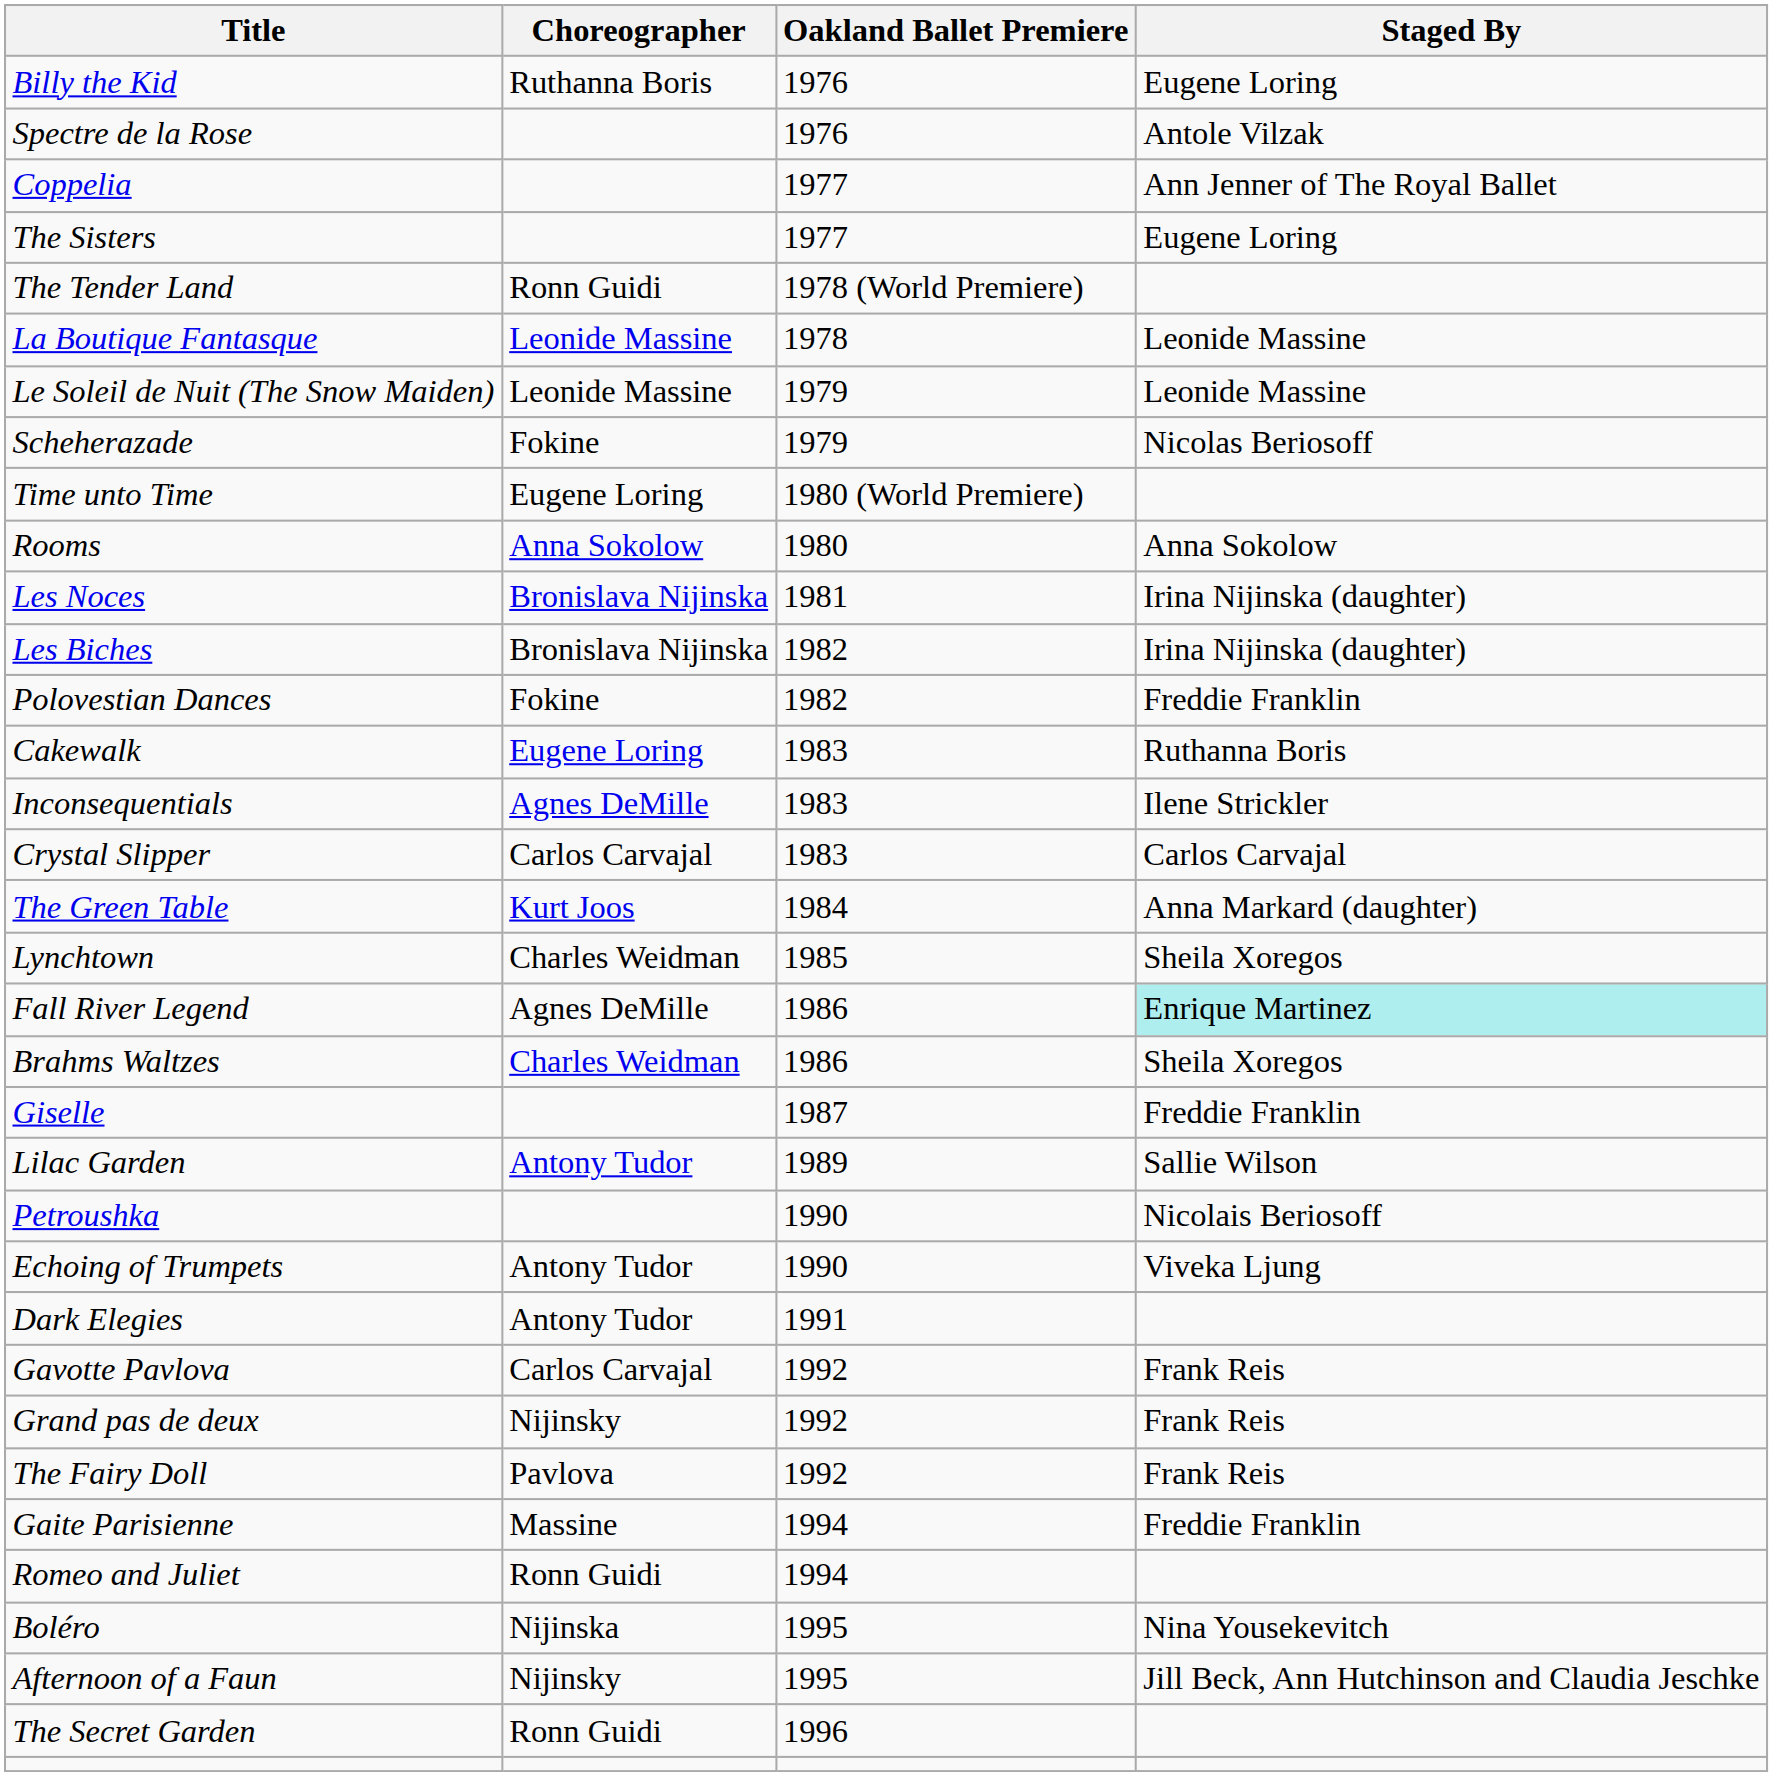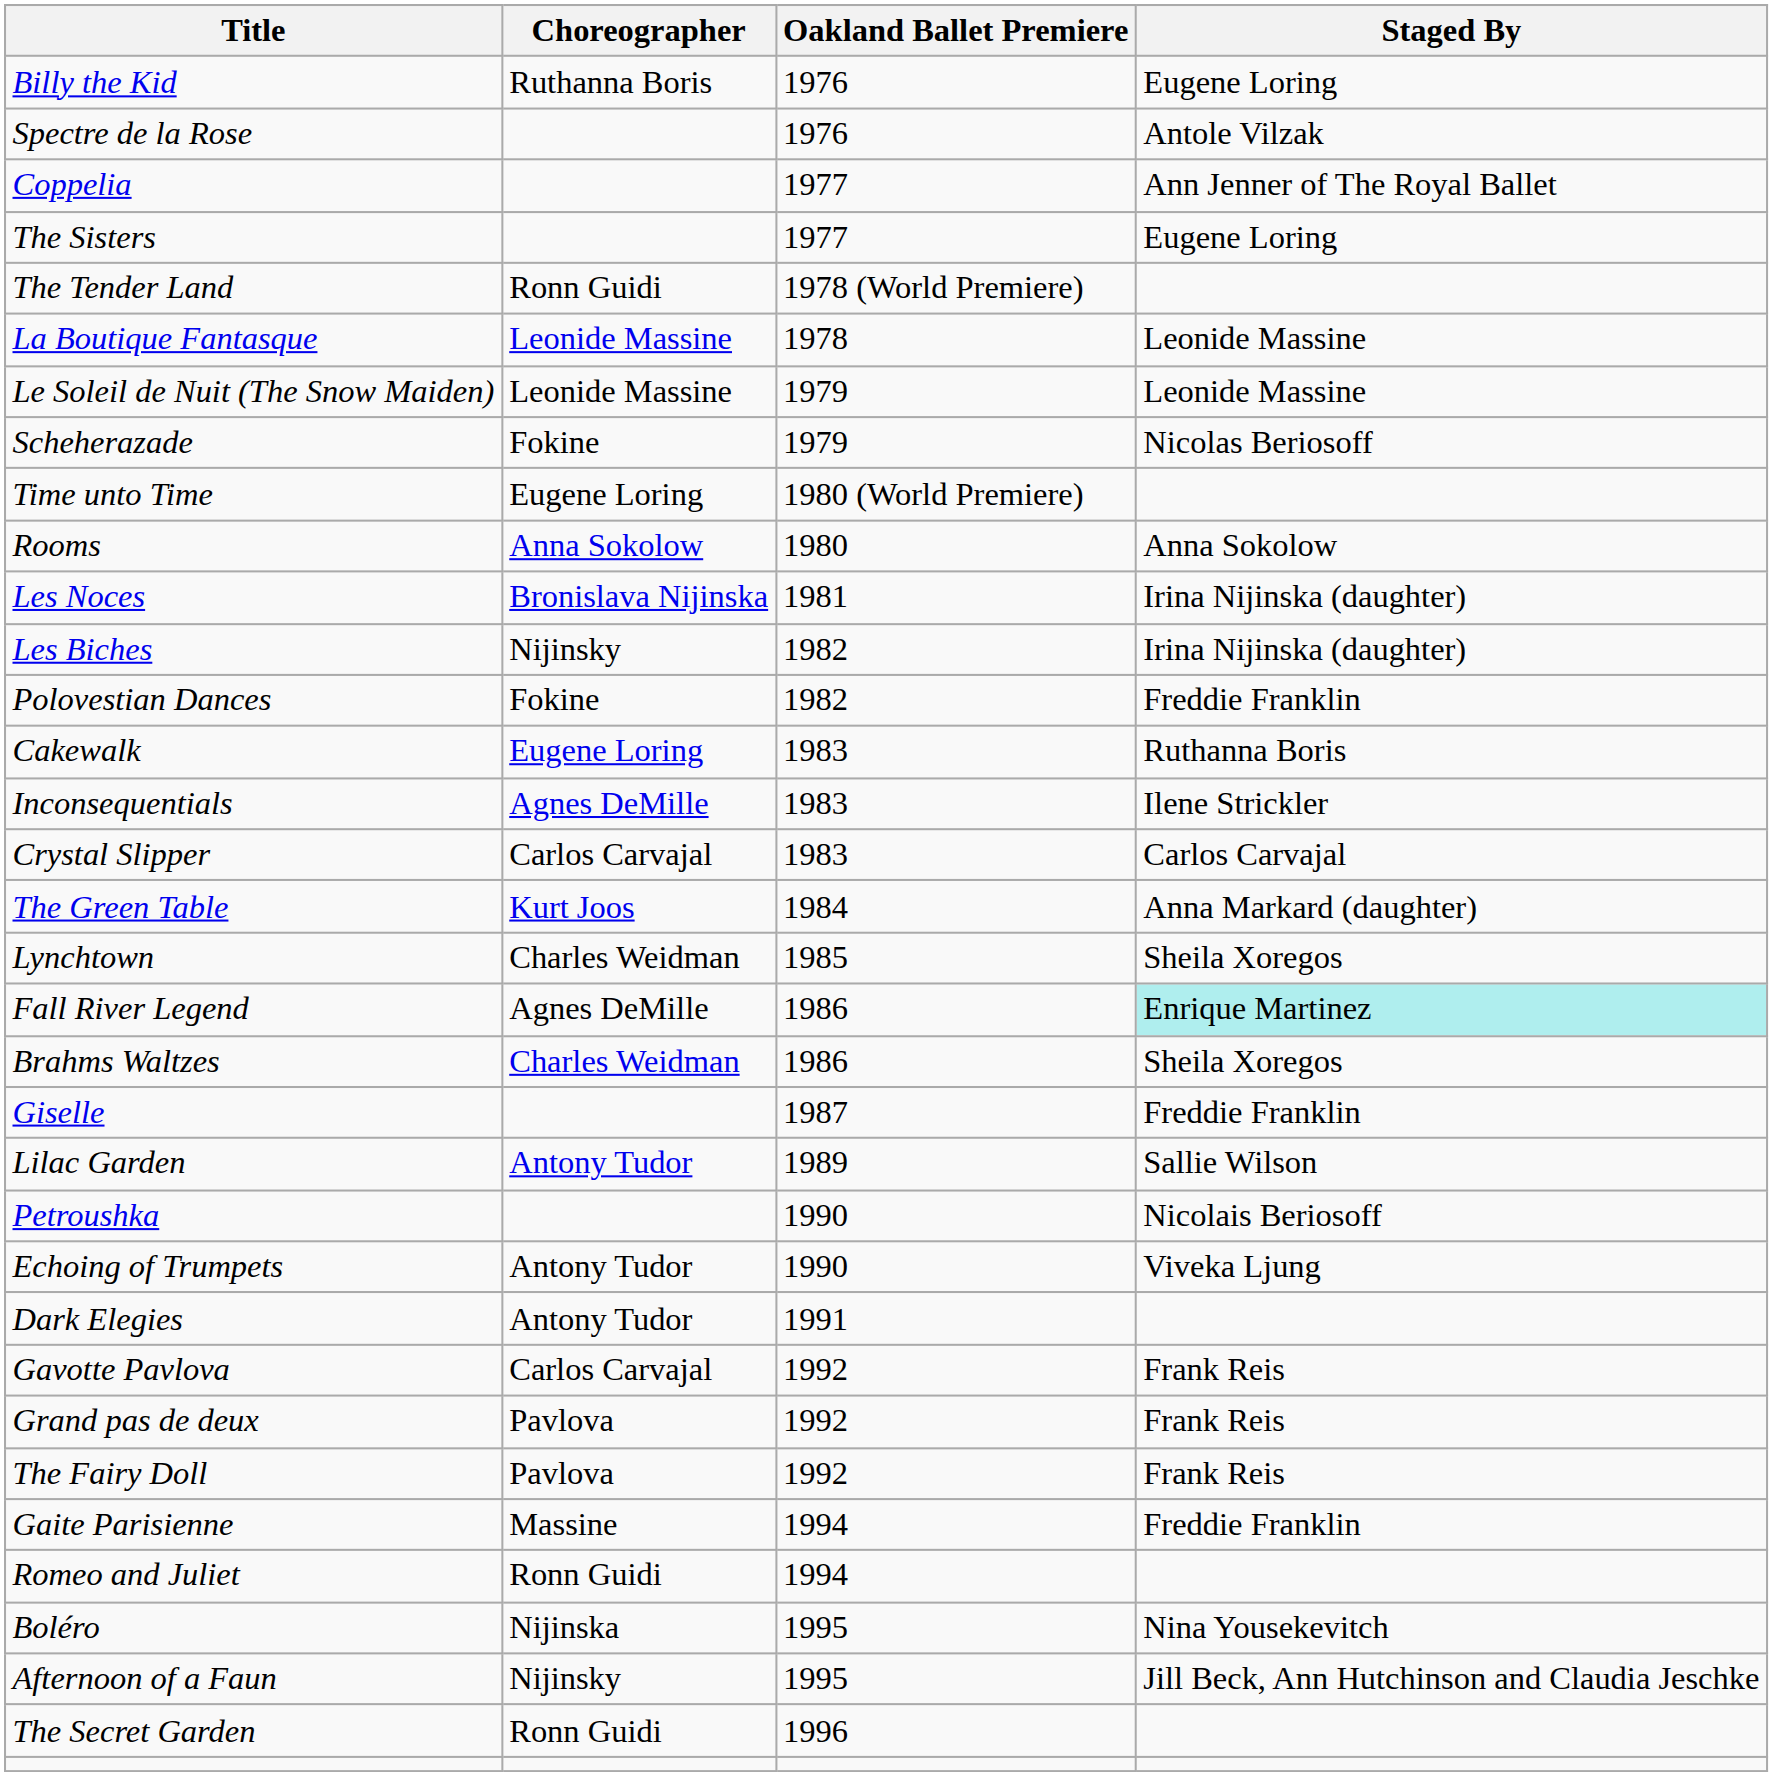Les Biches | Choreographer: Bronislava Nijinska -> Nijinsky
Grand pas de deux | Choreographer: Nijinsky -> Pavlova
